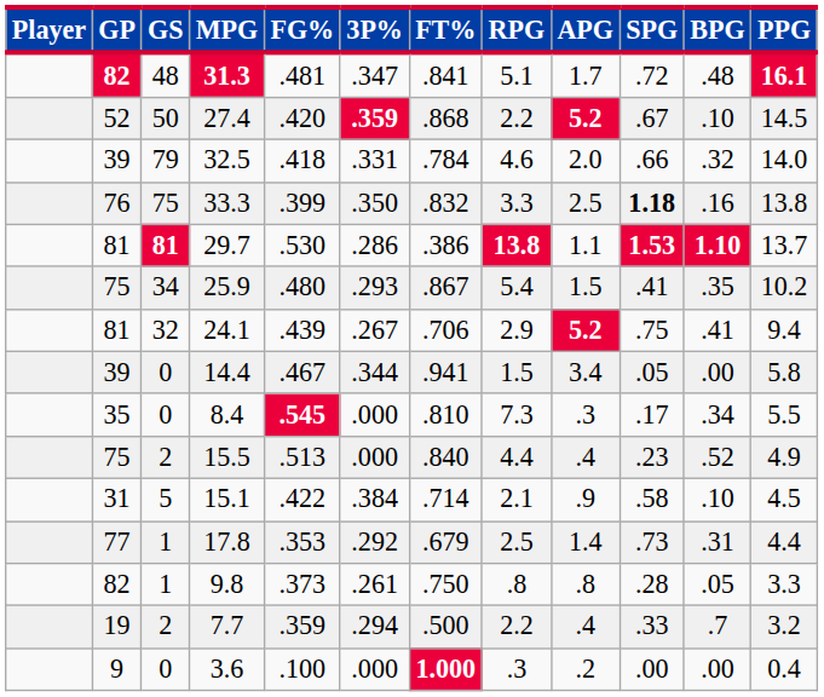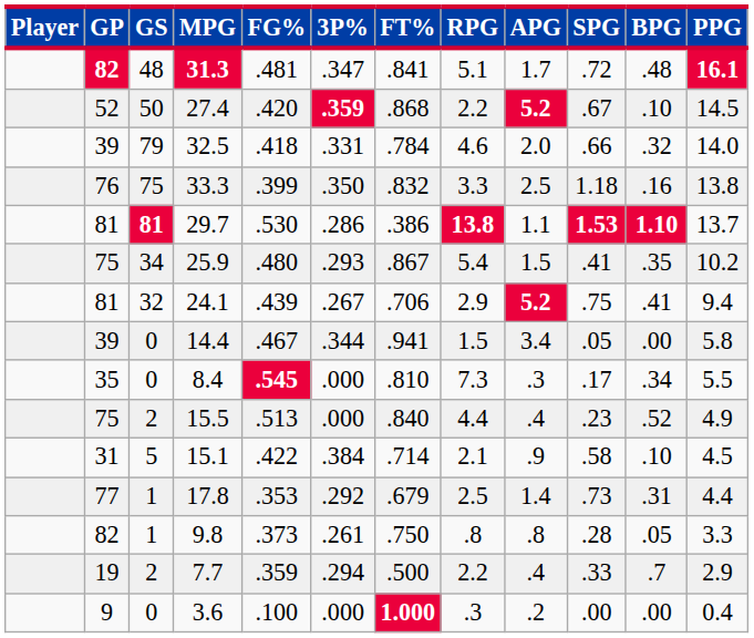33.3 | SPG: bold -> normal
7.7 | PPG: 3.2 -> 2.9
